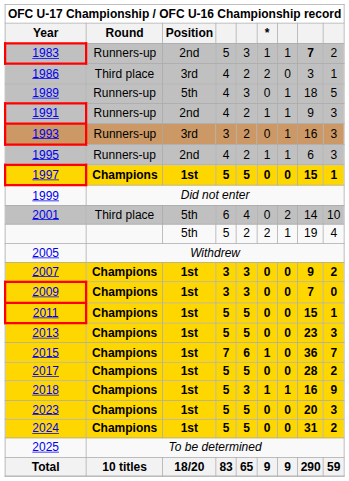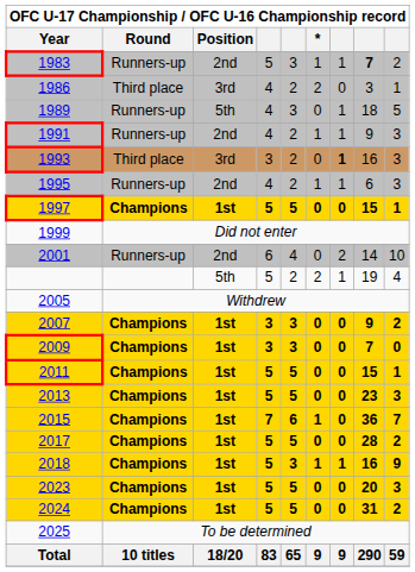1993 | Round: Runners-up -> Third place
1993 | column 7: normal -> bold
2001 | Round: Third place -> Runners-up
2001 | Position: 5th -> 2nd
